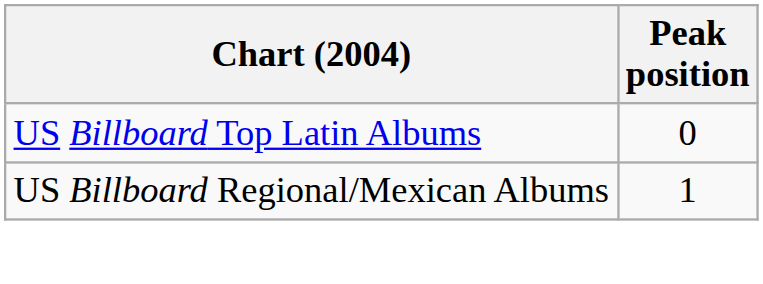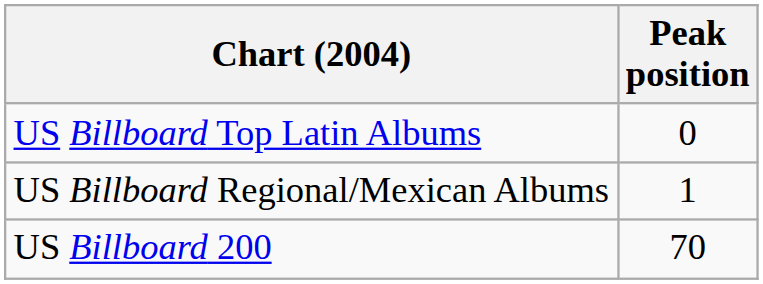+ row: US Billboard 200 | 70
